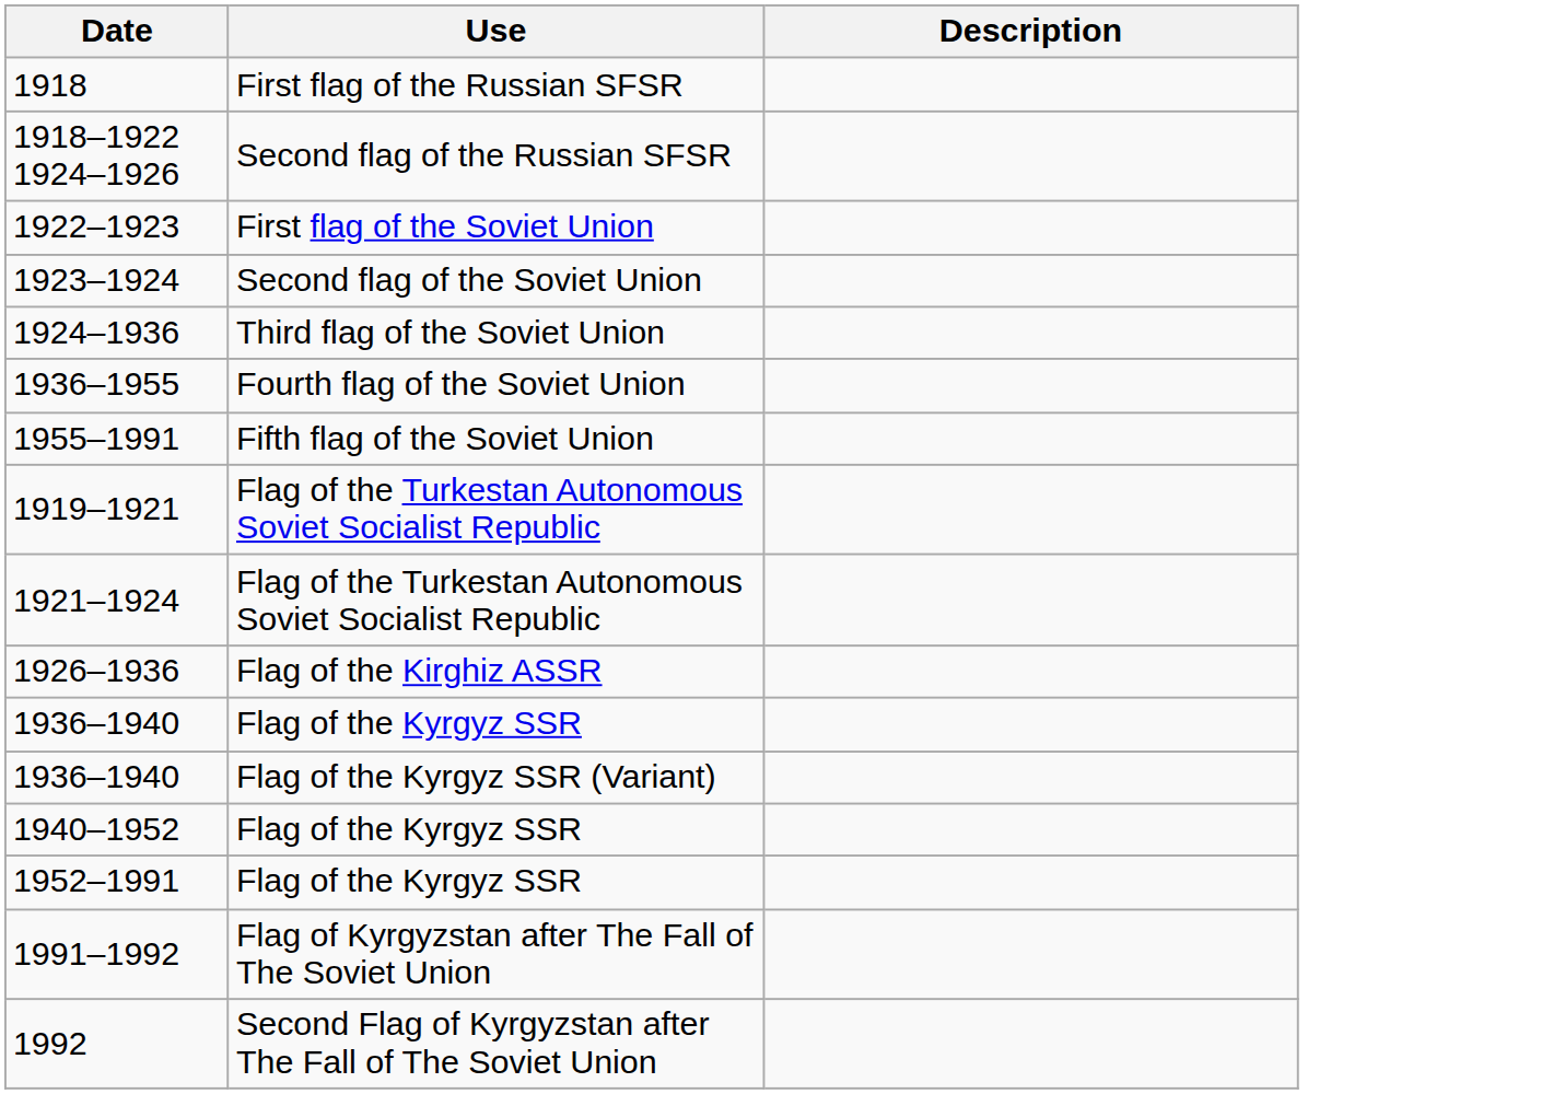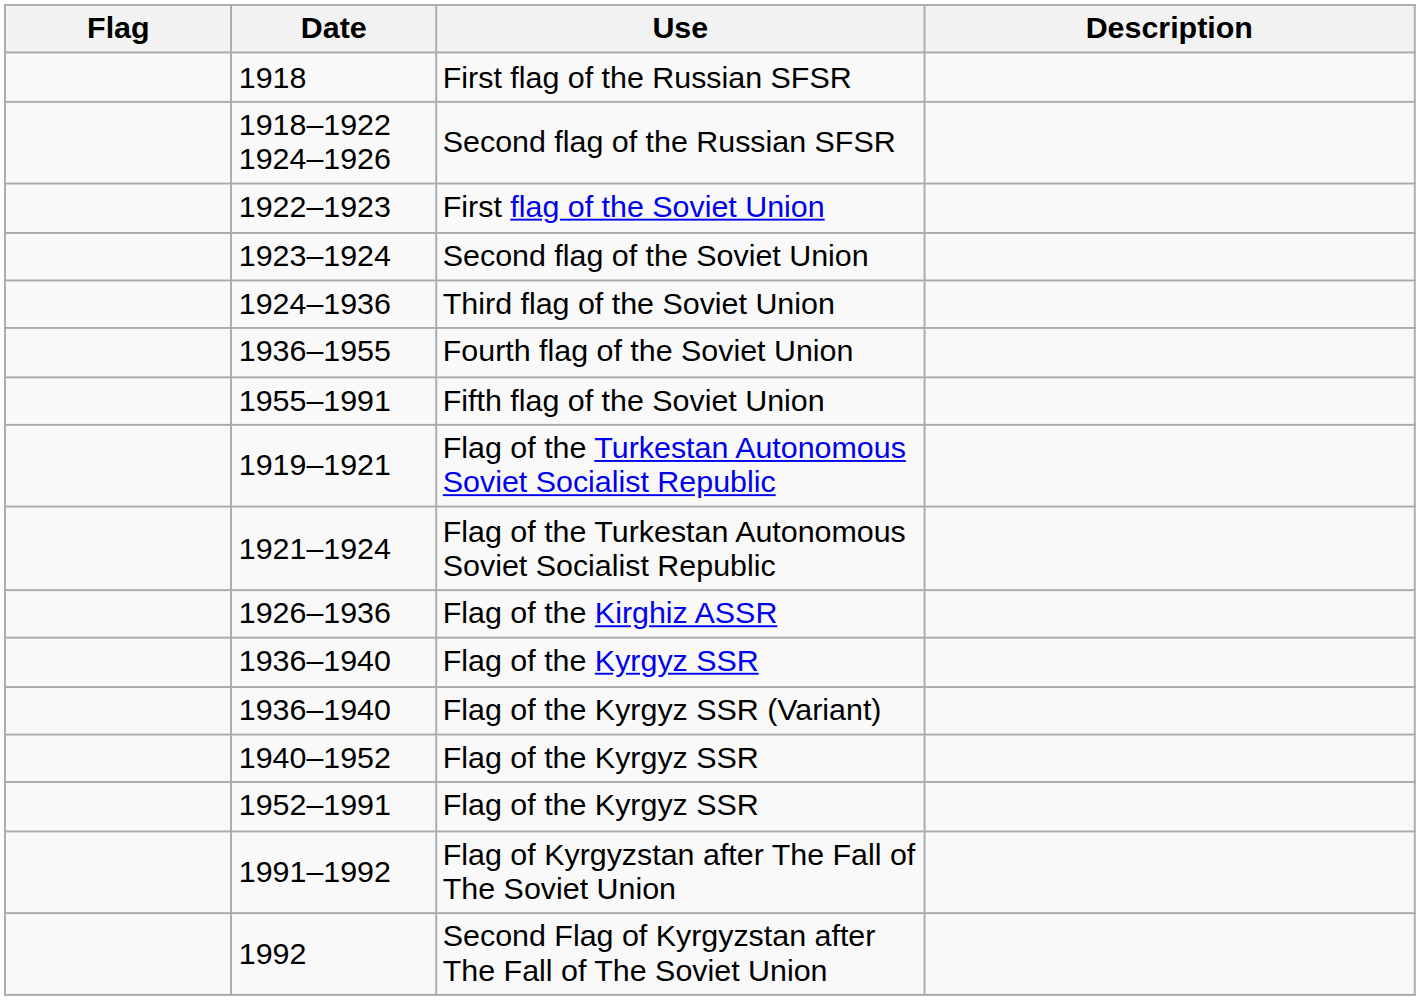+ column: Flag
